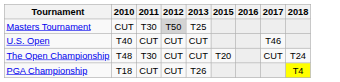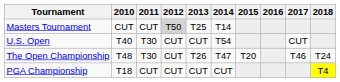+ column: 2014 | T14 | T54 | T47 | CUT
Masters Tournament | 2011: T30 -> CUT
U.S. Open | 2011: CUT -> T30
U.S. Open | 2017: T46 -> CUT
The Open Championship | 2013: CUT -> T26
The Open Championship | 2017: CUT -> T46
PGA Championship | 2013: T26 -> CUT
